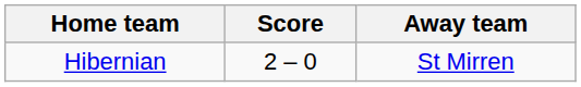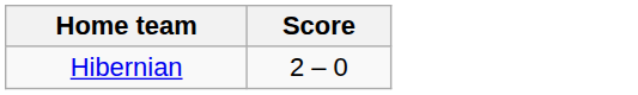- column: Away team | St Mirren
